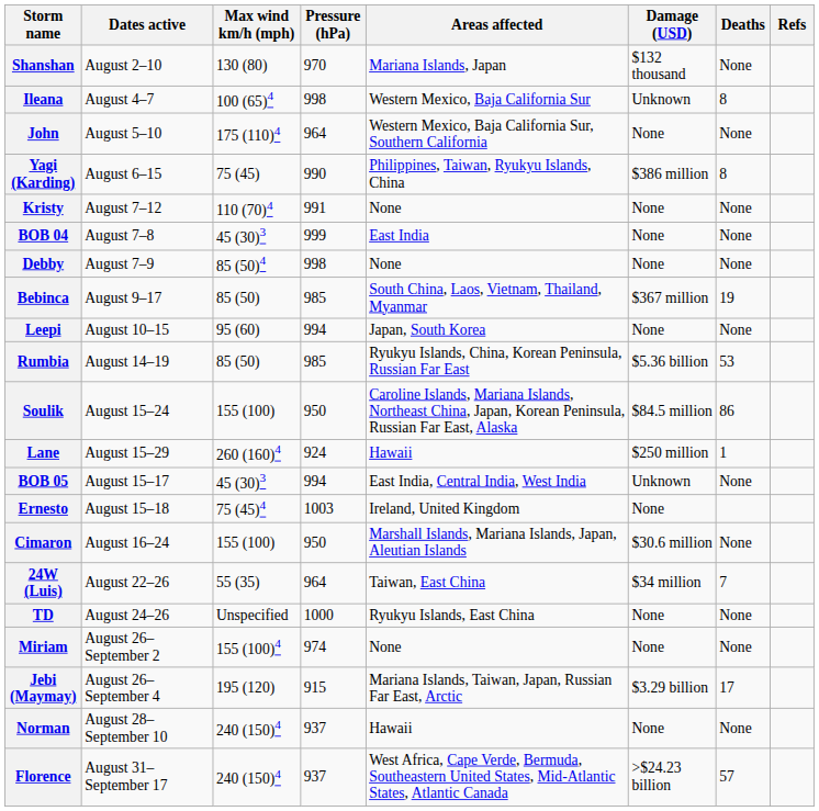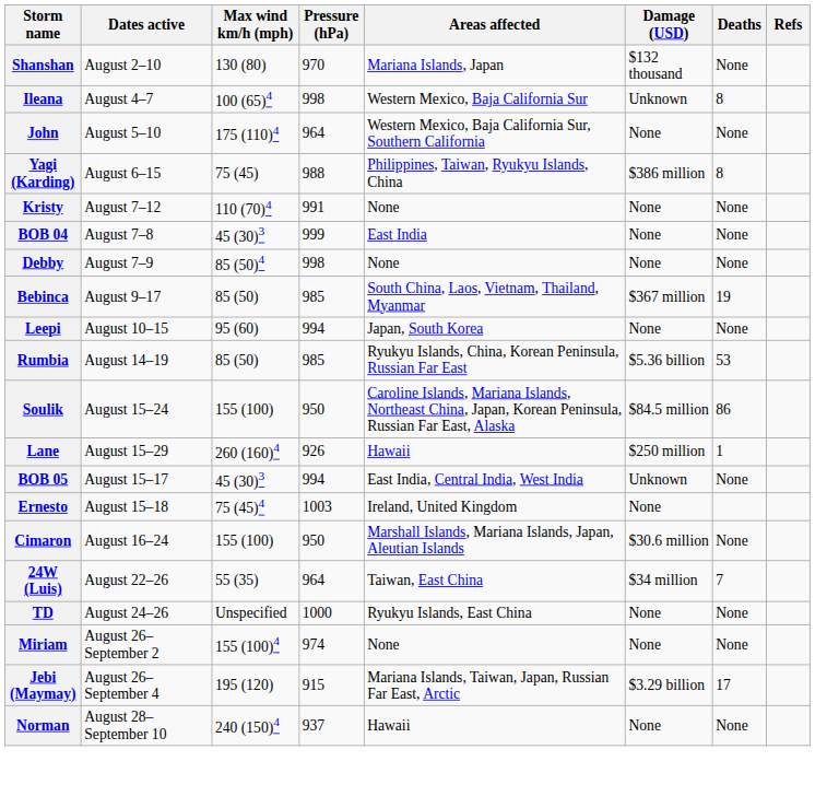Yagi (Karding) | Pressure (hPa): 990 -> 988
Lane | Pressure (hPa): 924 -> 926
- row: Florence | August 31–September 17 | 240 (150)4 | 937 | West Africa, Cape Verde, Bermuda, Southeastern United States, Mid-Atlantic States, Atlantic Canada | >$24.23 billion | 57
